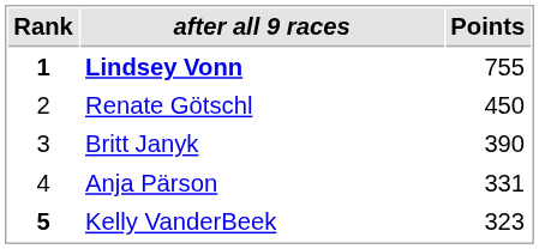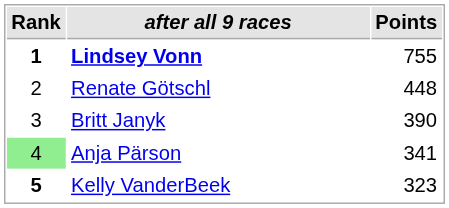Renate Götschl | Points: 450 -> 448
Anja Pärson | Rank: no background -> lightgreen background
Anja Pärson | Points: 331 -> 341
